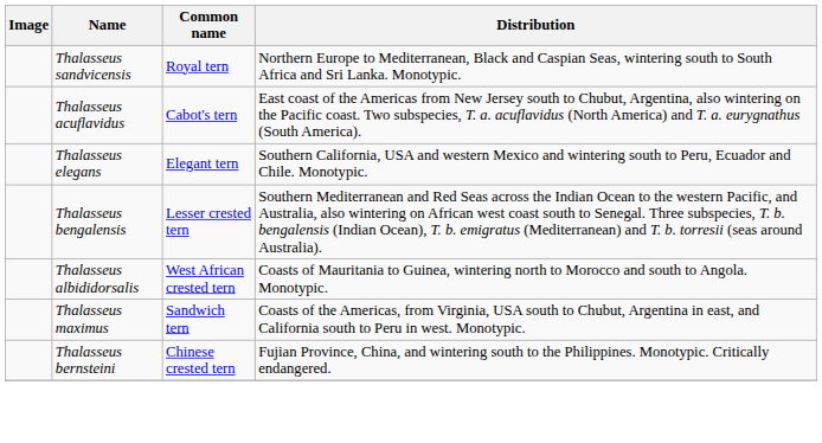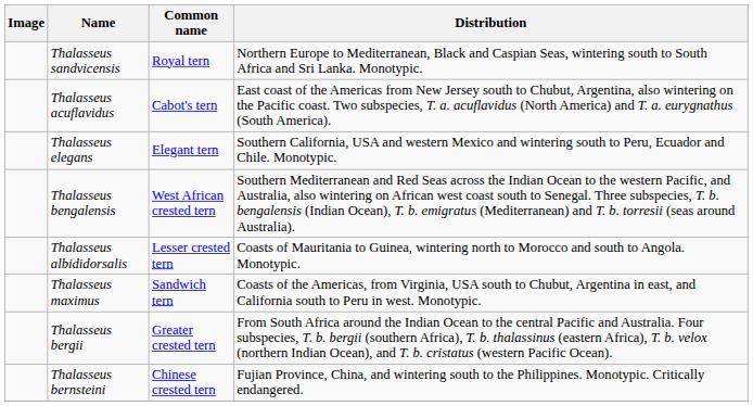Thalasseus bengalensis | Common name: Lesser crested tern -> West African crested tern
Thalasseus albididorsalis | Common name: West African crested tern -> Lesser crested tern
+ row: Thalasseus bergii | Greater crested tern | From South Africa around the Indian Ocean to the central Pacific and Australia. Four subspecies, T. b. bergii (southern Africa), T. b. thalassinus (eastern Africa), T. b. velox (northern Indian Ocean), and T. b. cristatus (western Pacific Ocean).
